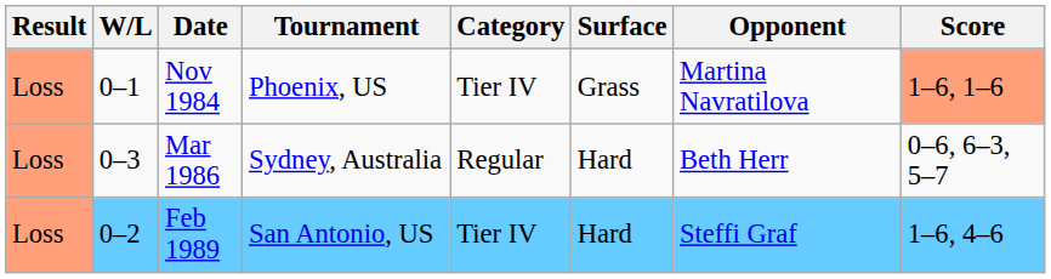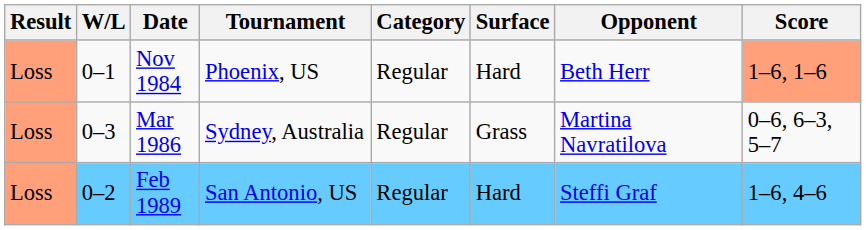Nov 1984 | Category: Tier IV -> Regular
Nov 1984 | Surface: Grass -> Hard
Nov 1984 | Opponent: Martina Navratilova -> Beth Herr
Mar 1986 | Surface: Hard -> Grass
Mar 1986 | Opponent: Beth Herr -> Martina Navratilova
Feb 1989 | Category: Tier IV -> Regular
